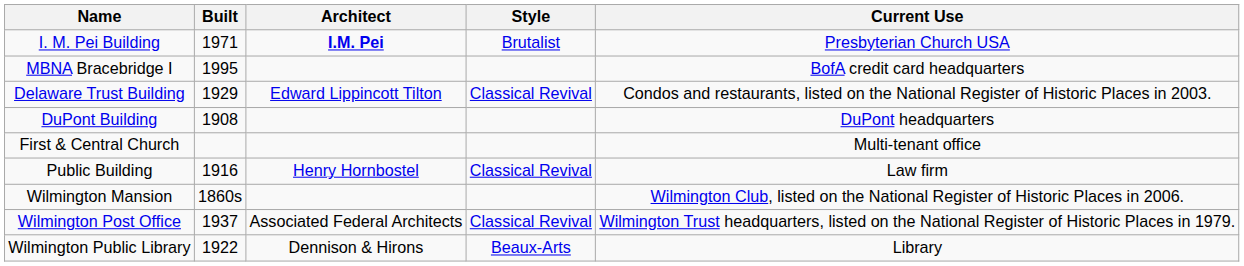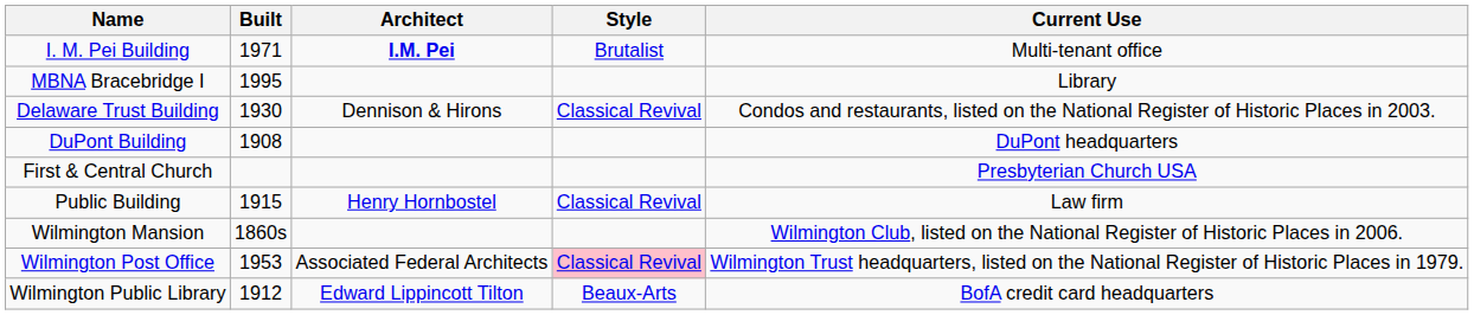I. M. Pei Building | Current Use: Presbyterian Church USA -> Multi-tenant office
MBNA Bracebridge I | Current Use: BofA credit card headquarters -> Library
Delaware Trust Building | Built: 1929 -> 1930
Delaware Trust Building | Architect: Edward Lippincott Tilton -> Dennison & Hirons
First & Central Church | Current Use: Multi-tenant office -> Presbyterian Church USA
Public Building | Built: 1916 -> 1915
Wilmington Post Office | Built: 1937 -> 1953
Wilmington Post Office | Style: no background -> pink background
Wilmington Public Library | Built: 1922 -> 1912
Wilmington Public Library | Architect: Dennison & Hirons -> Edward Lippincott Tilton
Wilmington Public Library | Current Use: Library -> BofA credit card headquarters
